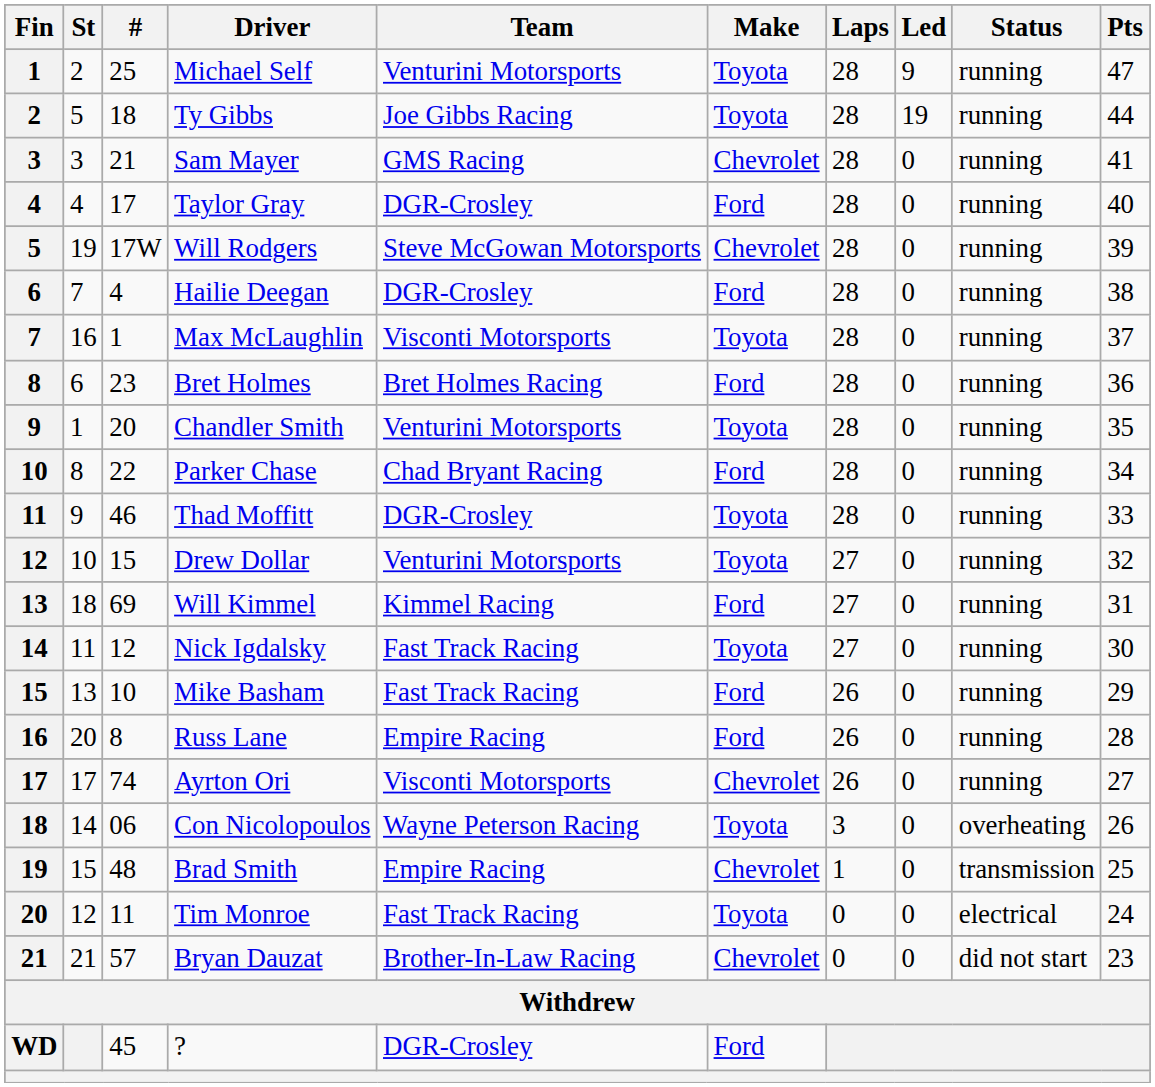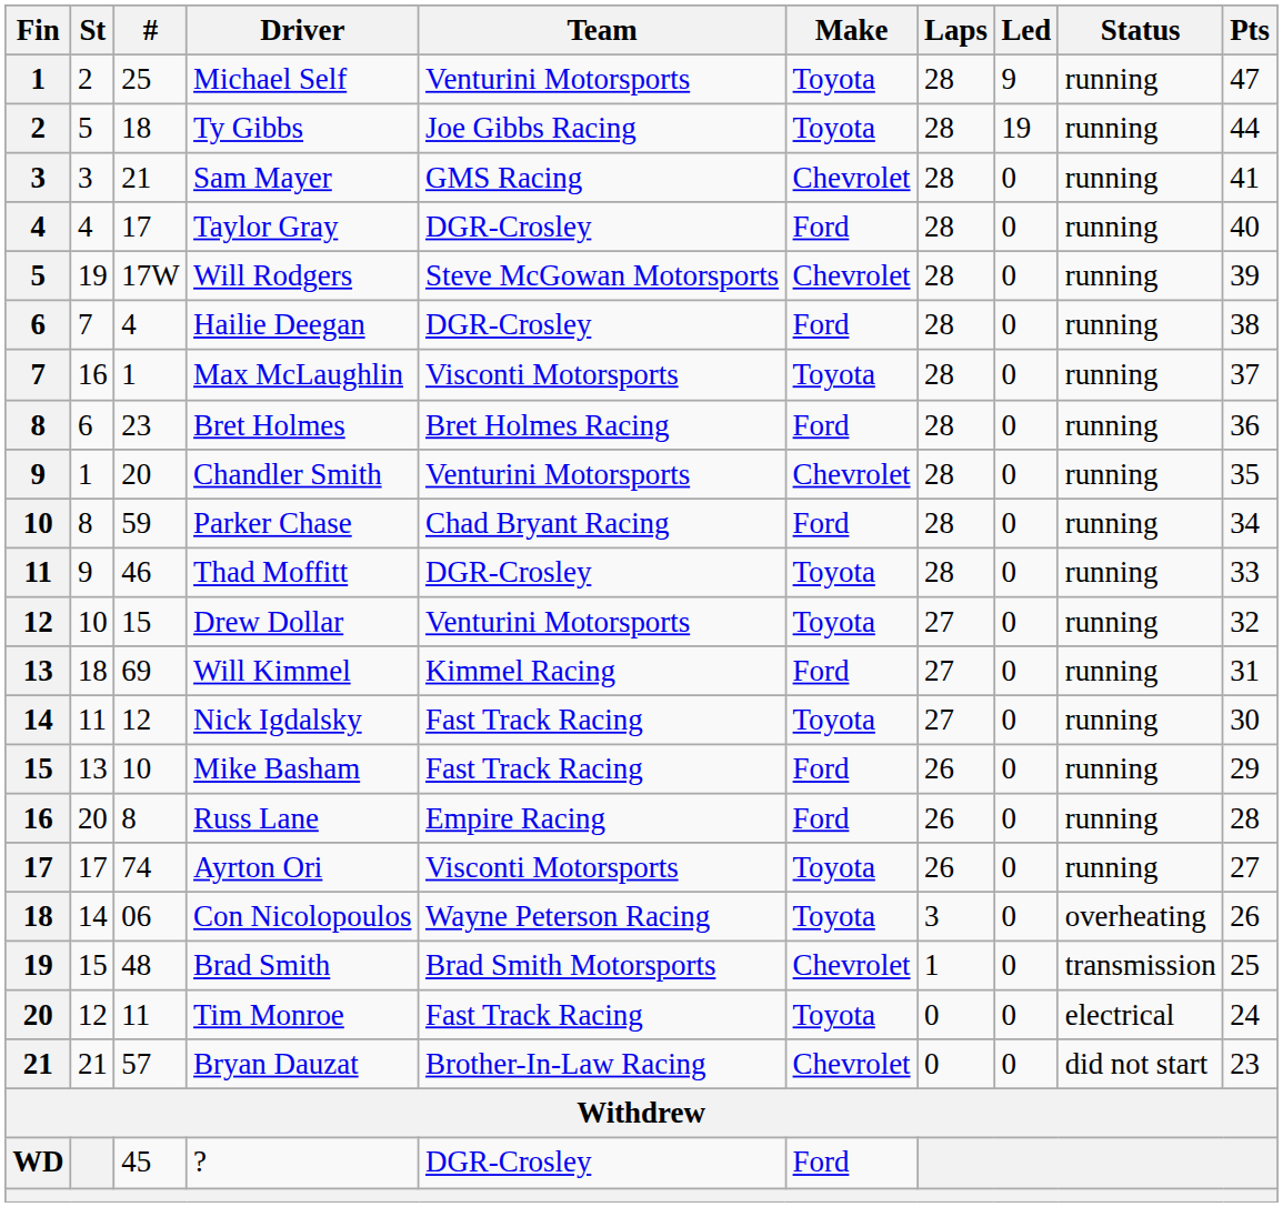Chandler Smith | Make: Toyota -> Chevrolet
Parker Chase | #: 22 -> 59
Ayrton Ori | Make: Chevrolet -> Toyota
Brad Smith | Team: Empire Racing -> Brad Smith Motorsports
